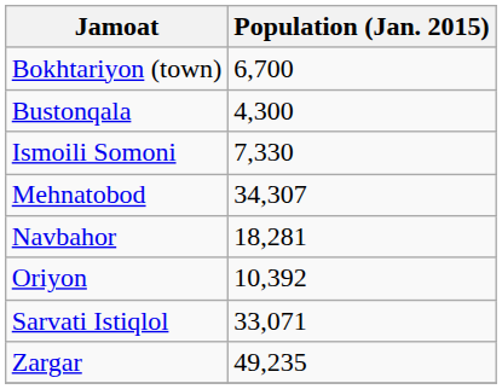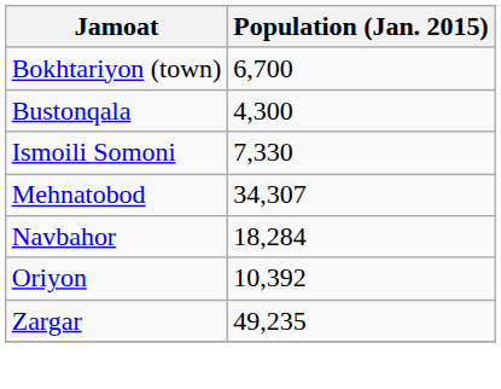Navbahor | Population (Jan. 2015): 18,281 -> 18,284
- row: Sarvati Istiqlol | 33,071
